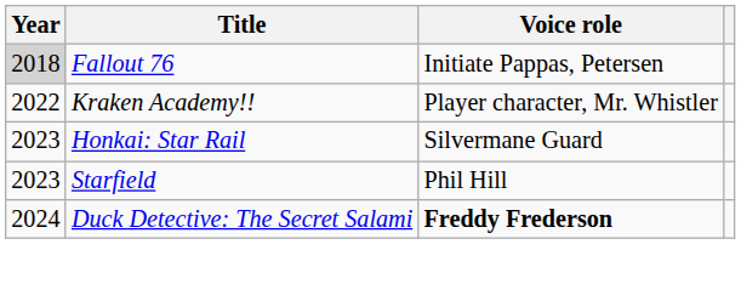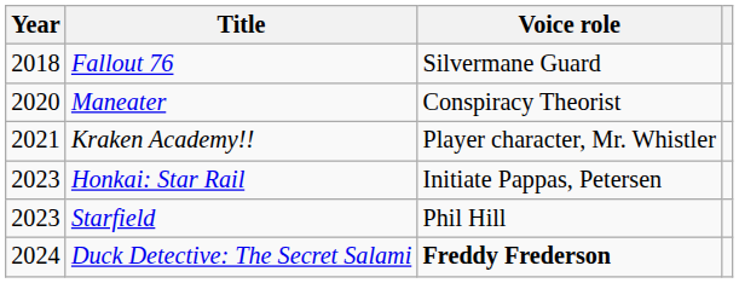Fallout 76 | Year: lightgrey background -> no background
Fallout 76 | Voice role: Initiate Pappas, Petersen -> Silvermane Guard
+ row: 2020 | Maneater | Conspiracy Theorist
Kraken Academy!! | Year: 2022 -> 2021
Honkai: Star Rail | Voice role: Silvermane Guard -> Initiate Pappas, Petersen
